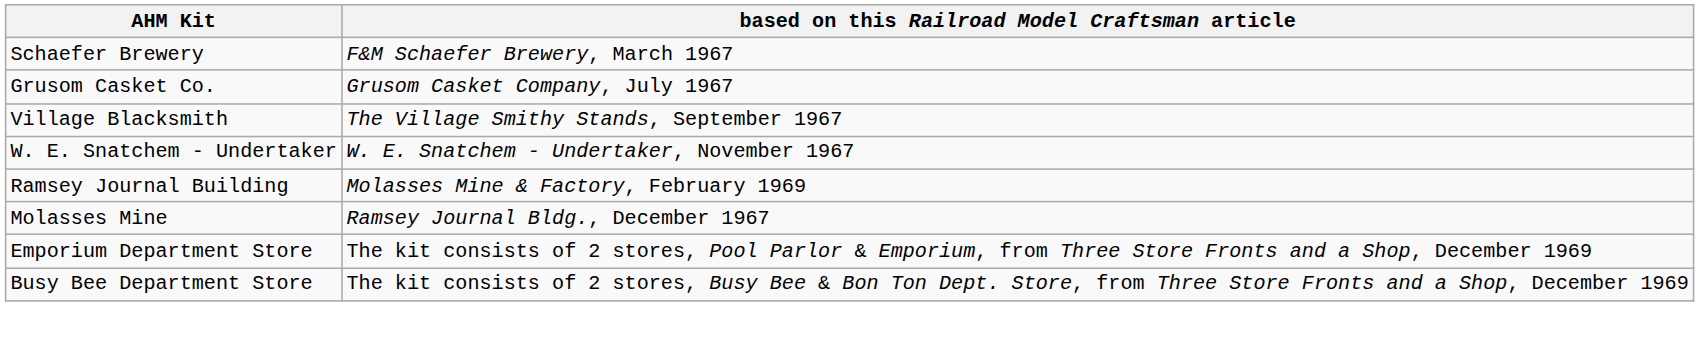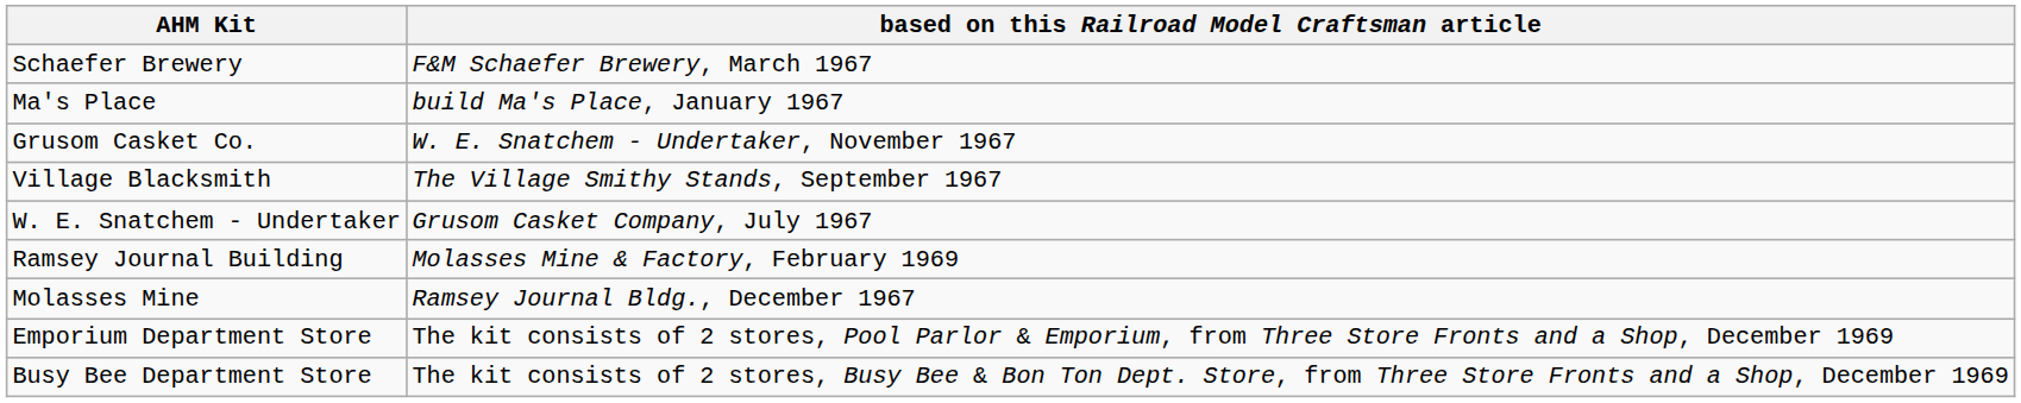+ row: Ma's Place | build Ma's Place, January 1967
Grusom Casket Co. | based on this Railroad Model Craftsman article: Grusom Casket Company, July 1967 -> W. E. Snatchem - Undertaker, November 1967
W. E. Snatchem - Undertaker | based on this Railroad Model Craftsman article: W. E. Snatchem - Undertaker, November 1967 -> Grusom Casket Company, July 1967
